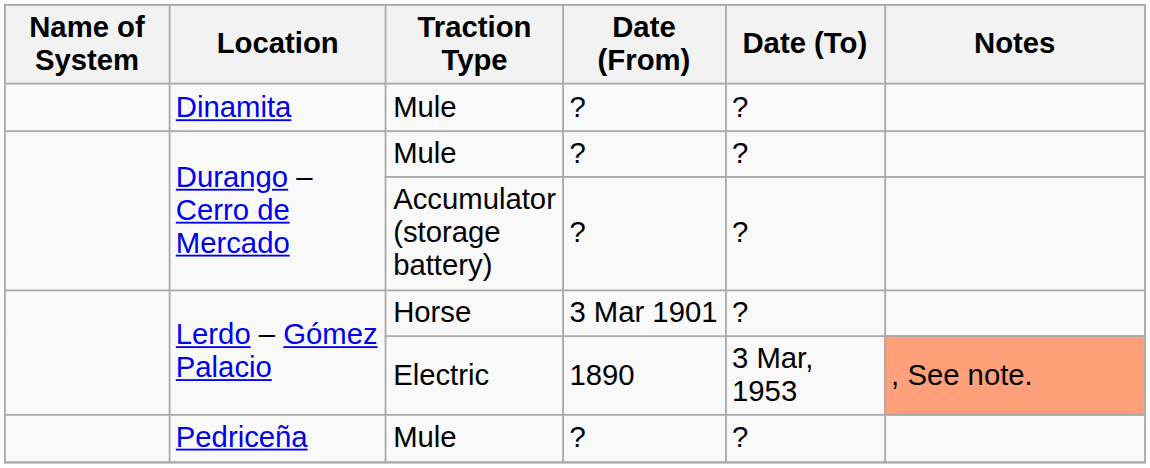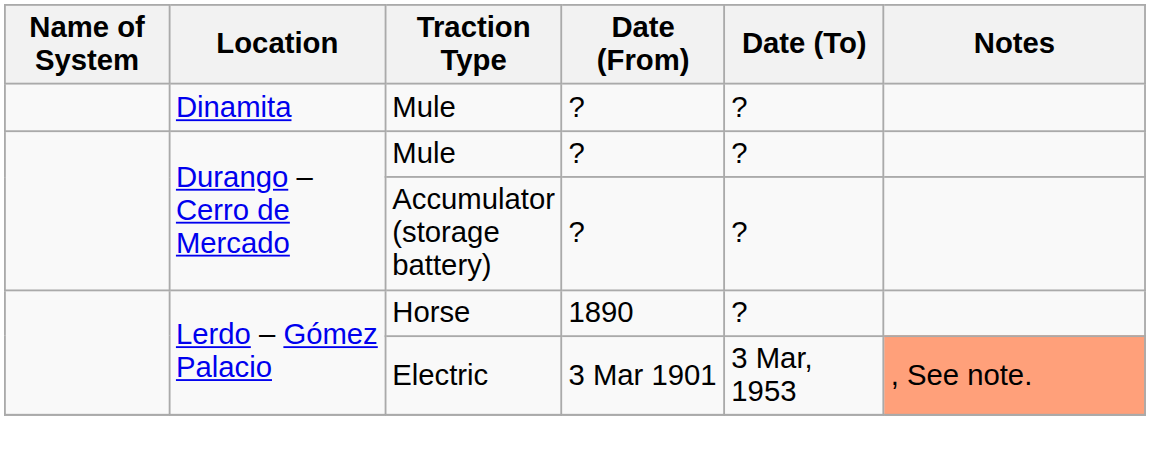Lerdo – Gómez Palacio / Horse | Date (From): 3 Mar 1901 -> 1890
Lerdo – Gómez Palacio / Electric | Date (From): 1890 -> 3 Mar 1901
- row: Pedriceña | Mule | ? | ?
